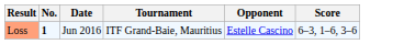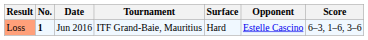+ column: Surface | Hard
